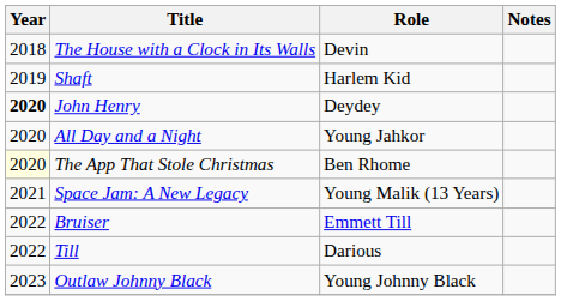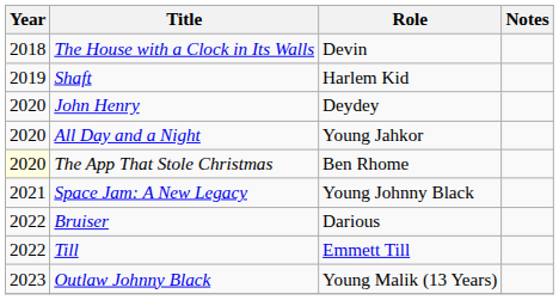John Henry | Year: bold -> normal
Space Jam: A New Legacy | Role: Young Malik (13 Years) -> Young Johnny Black
Bruiser | Role: Emmett Till -> Darious
Till | Role: Darious -> Emmett Till
Outlaw Johnny Black | Role: Young Johnny Black -> Young Malik (13 Years)
